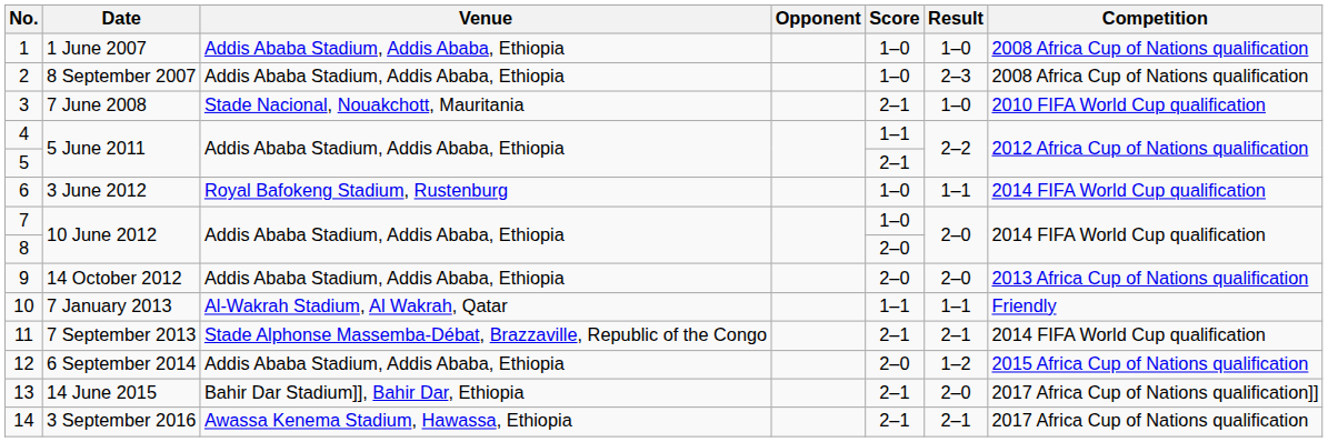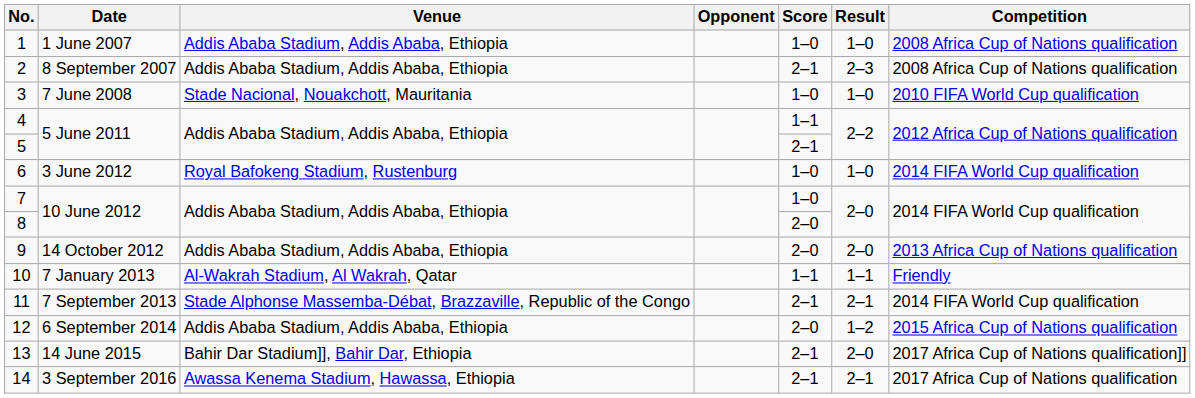2 | Score: 1–0 -> 2–1
3 | Score: 2–1 -> 1–0
6 | Result: 1–1 -> 1–0
